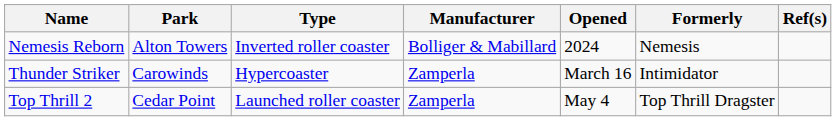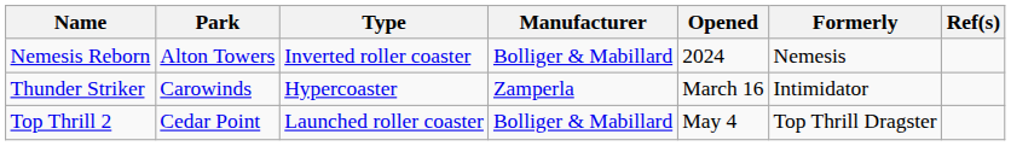Top Thrill 2 | Manufacturer: Zamperla -> Bolliger & Mabillard
